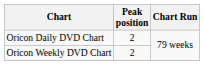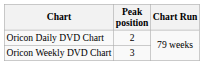Oricon Weekly DVD Chart | Peak position: 2 -> 3
